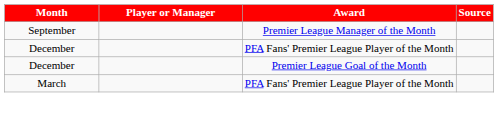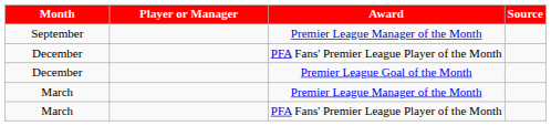+ row: March | Premier League Manager of the Month
